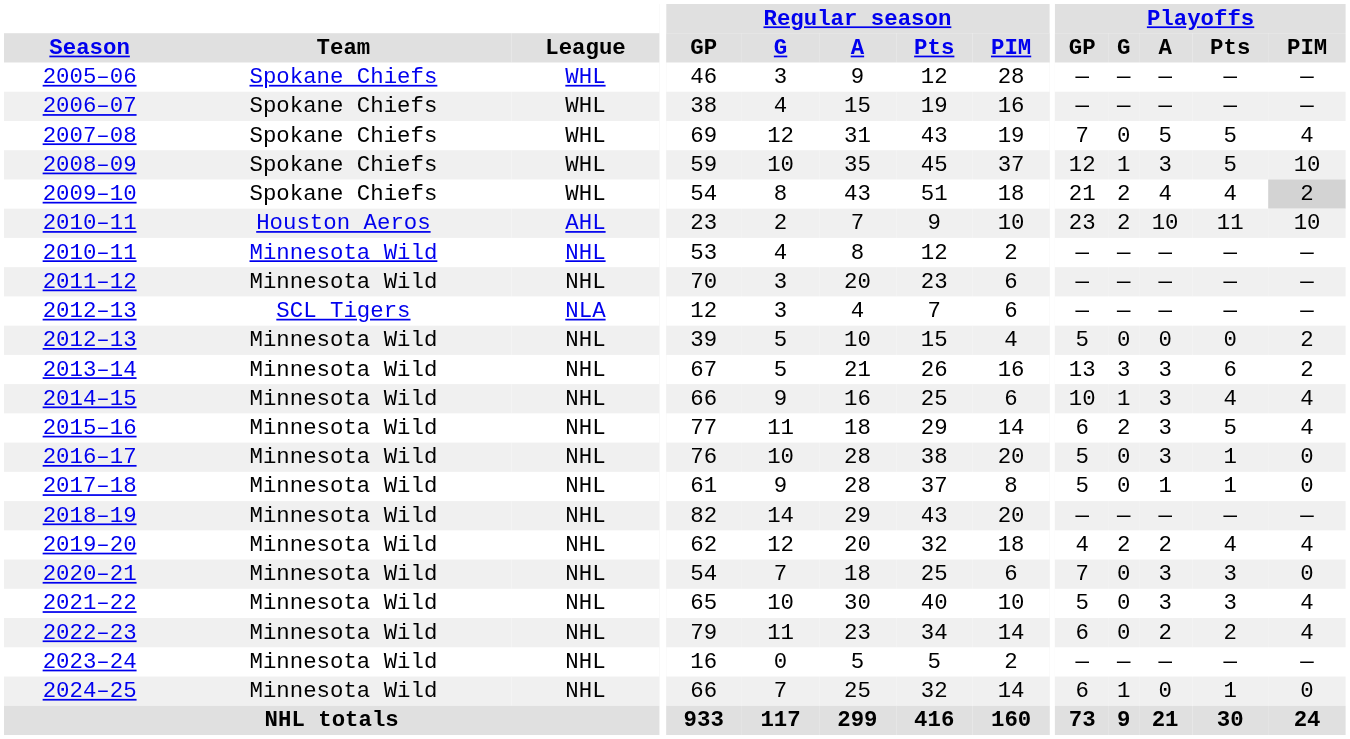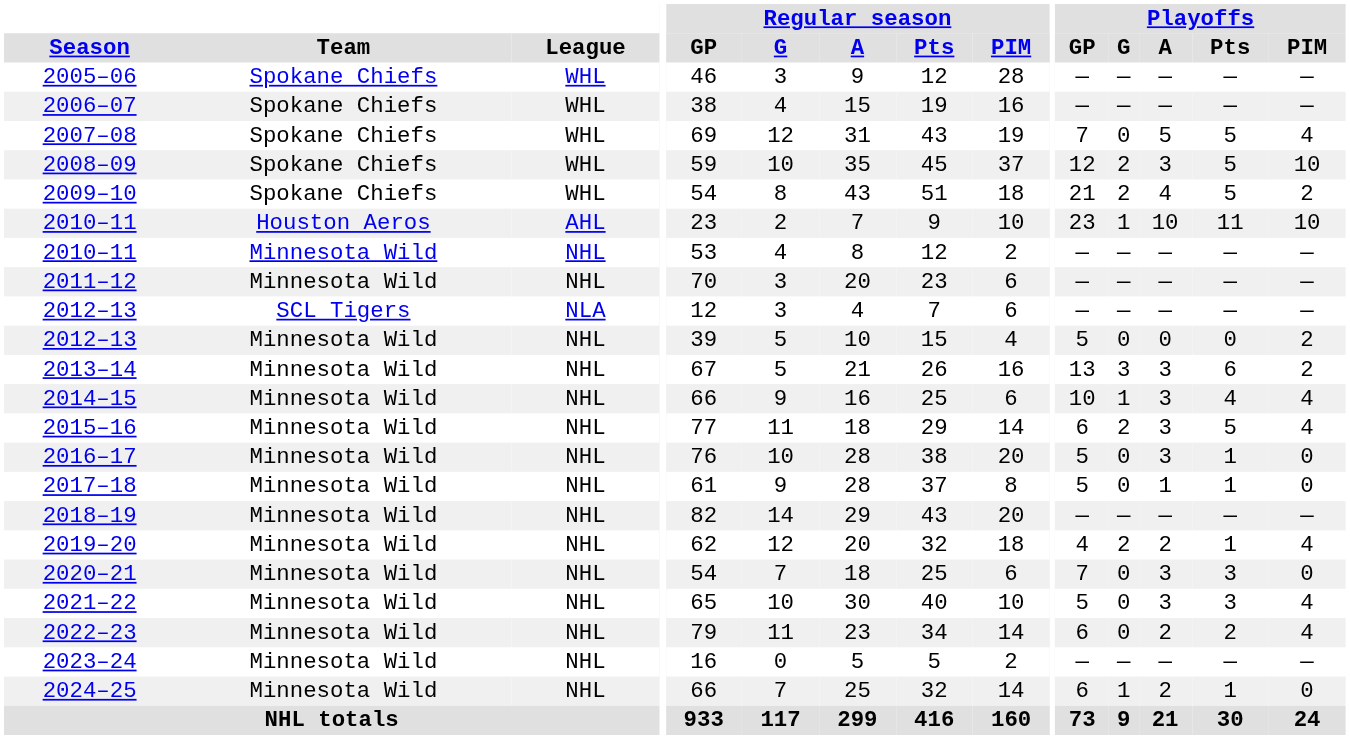2008–09 | Playoffs / G: 1 -> 2
2009–10 | Playoffs / Pts: 4 -> 5
2009–10 | Playoffs / PIM: lightgrey background -> no background
2010–11 / Houston Aeros | Playoffs / G: 2 -> 1
2019–20 | Playoffs / Pts: 4 -> 1
2024–25 | Playoffs / A: 0 -> 2
